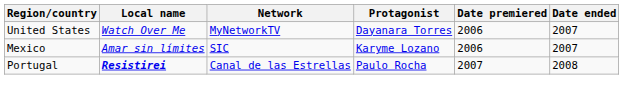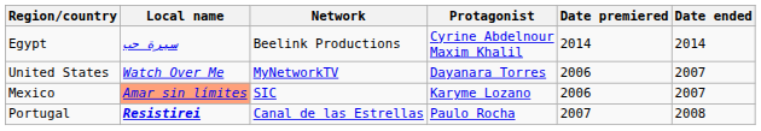+ row: Egypt | سيرة حب | Beelink Productions | Cyrine Abdelnour Maxim Khalil | 2014 | 2014
Mexico | Local name: no background -> lightsalmon background
